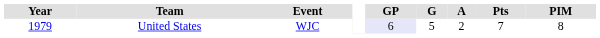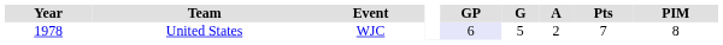United States | Year: 1979 -> 1978
